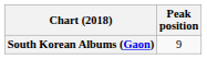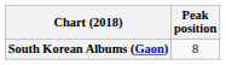South Korean Albums (Gaon) | Peak position: 9 -> 8
